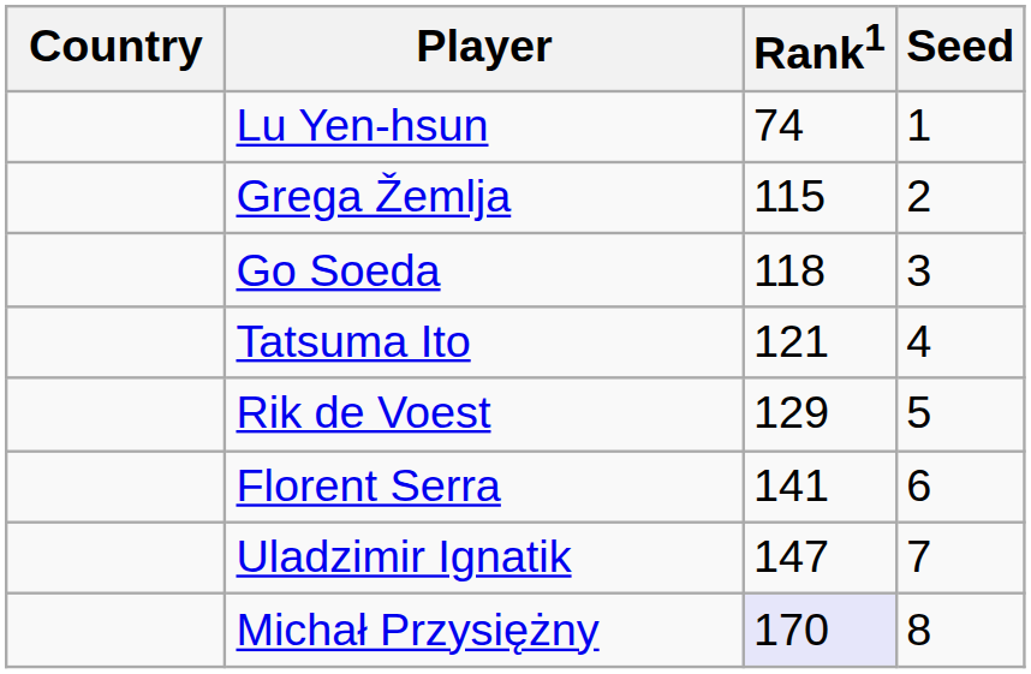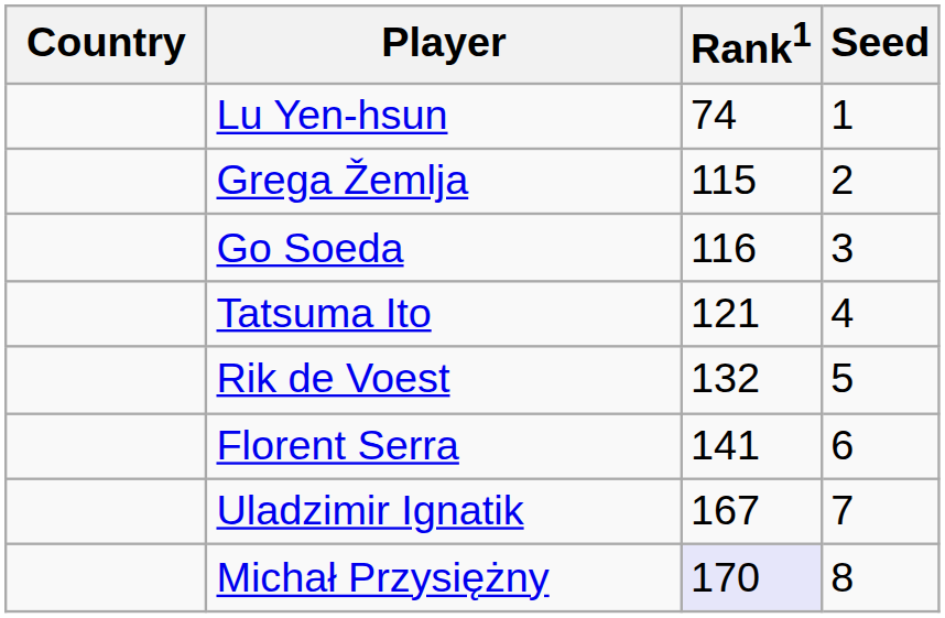Go Soeda | Rank1: 118 -> 116
Rik de Voest | Rank1: 129 -> 132
Uladzimir Ignatik | Rank1: 147 -> 167
